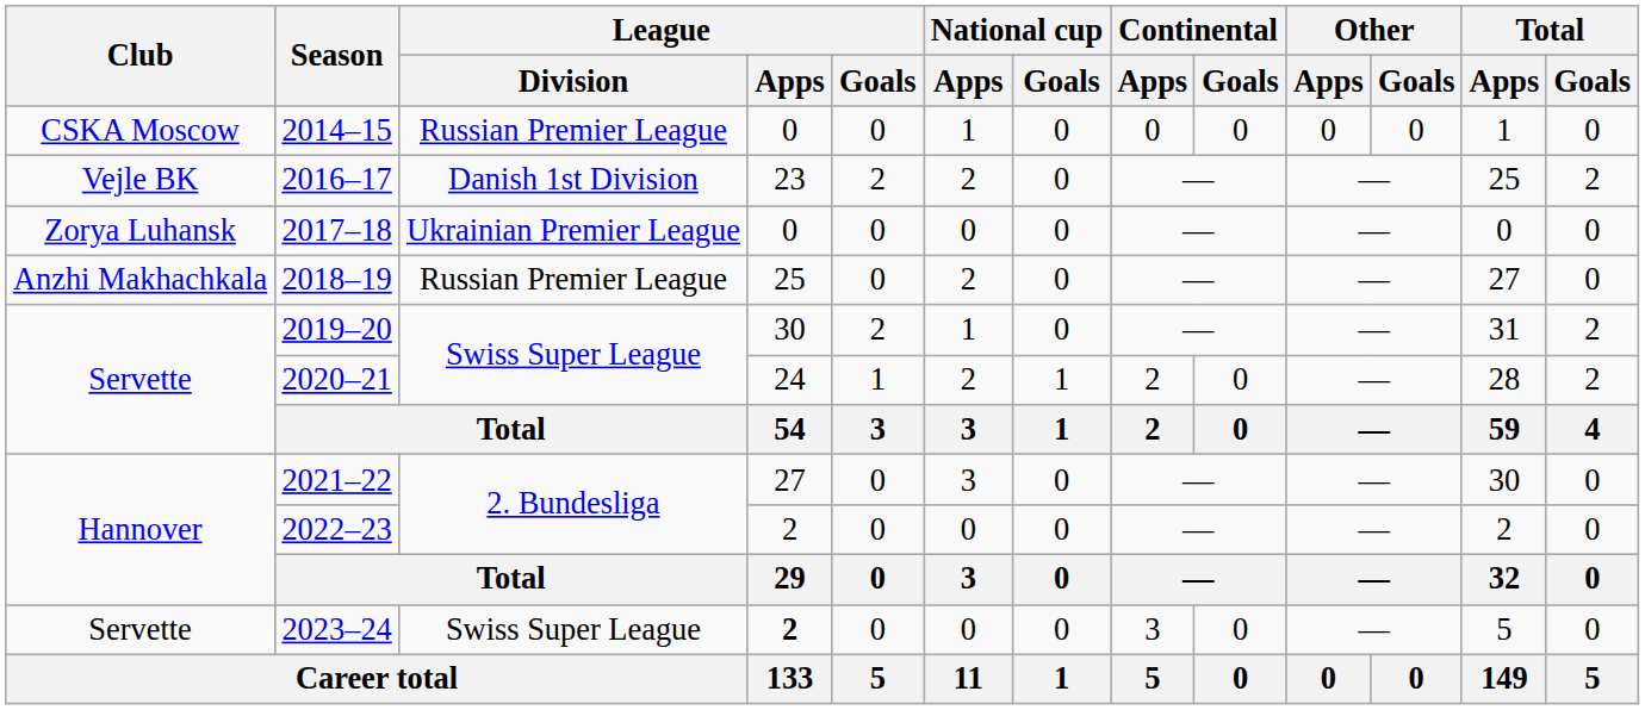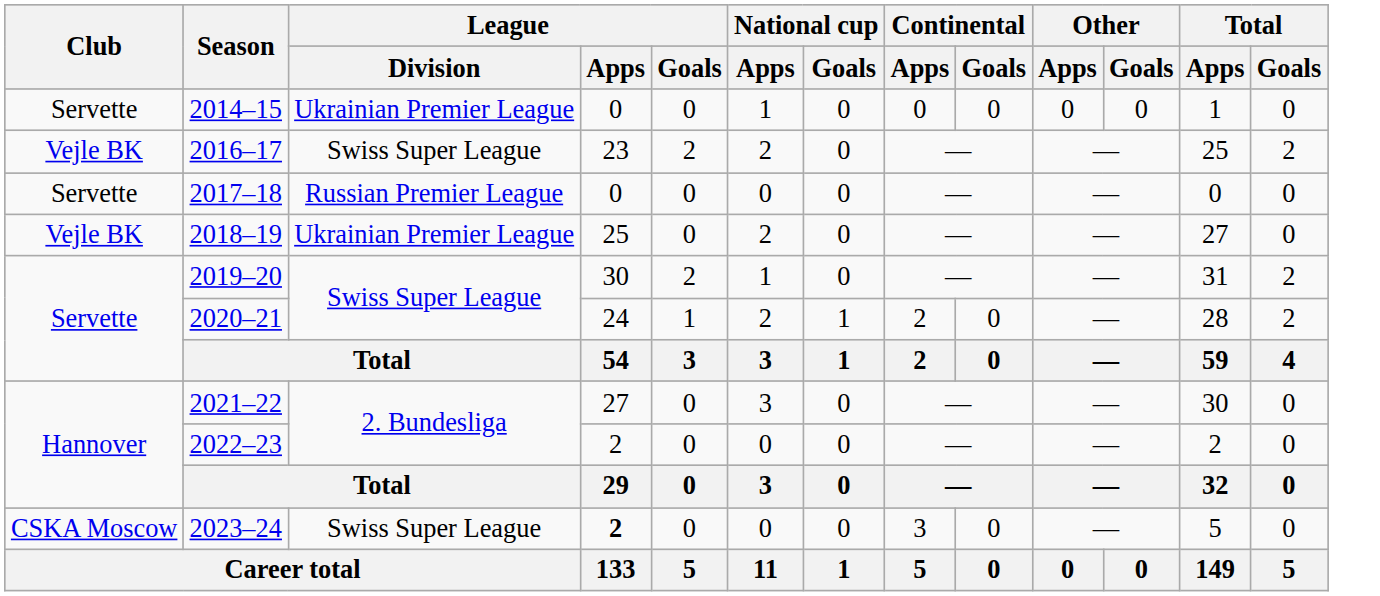2014–15 | Club: CSKA Moscow -> Servette
2014–15 | League / Division: Russian Premier League -> Ukrainian Premier League
2016–17 | League / Division: Danish 1st Division -> Swiss Super League
2017–18 | Club: Zorya Luhansk -> Servette
2017–18 | League / Division: Ukrainian Premier League -> Russian Premier League
2018–19 | Club: Anzhi Makhachkala -> Vejle BK
2018–19 | League / Division: Russian Premier League -> Ukrainian Premier League
2023–24 | Club: Servette -> CSKA Moscow
